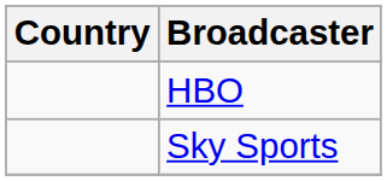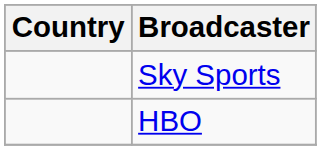rows swapped: Sky Sports <-> HBO
